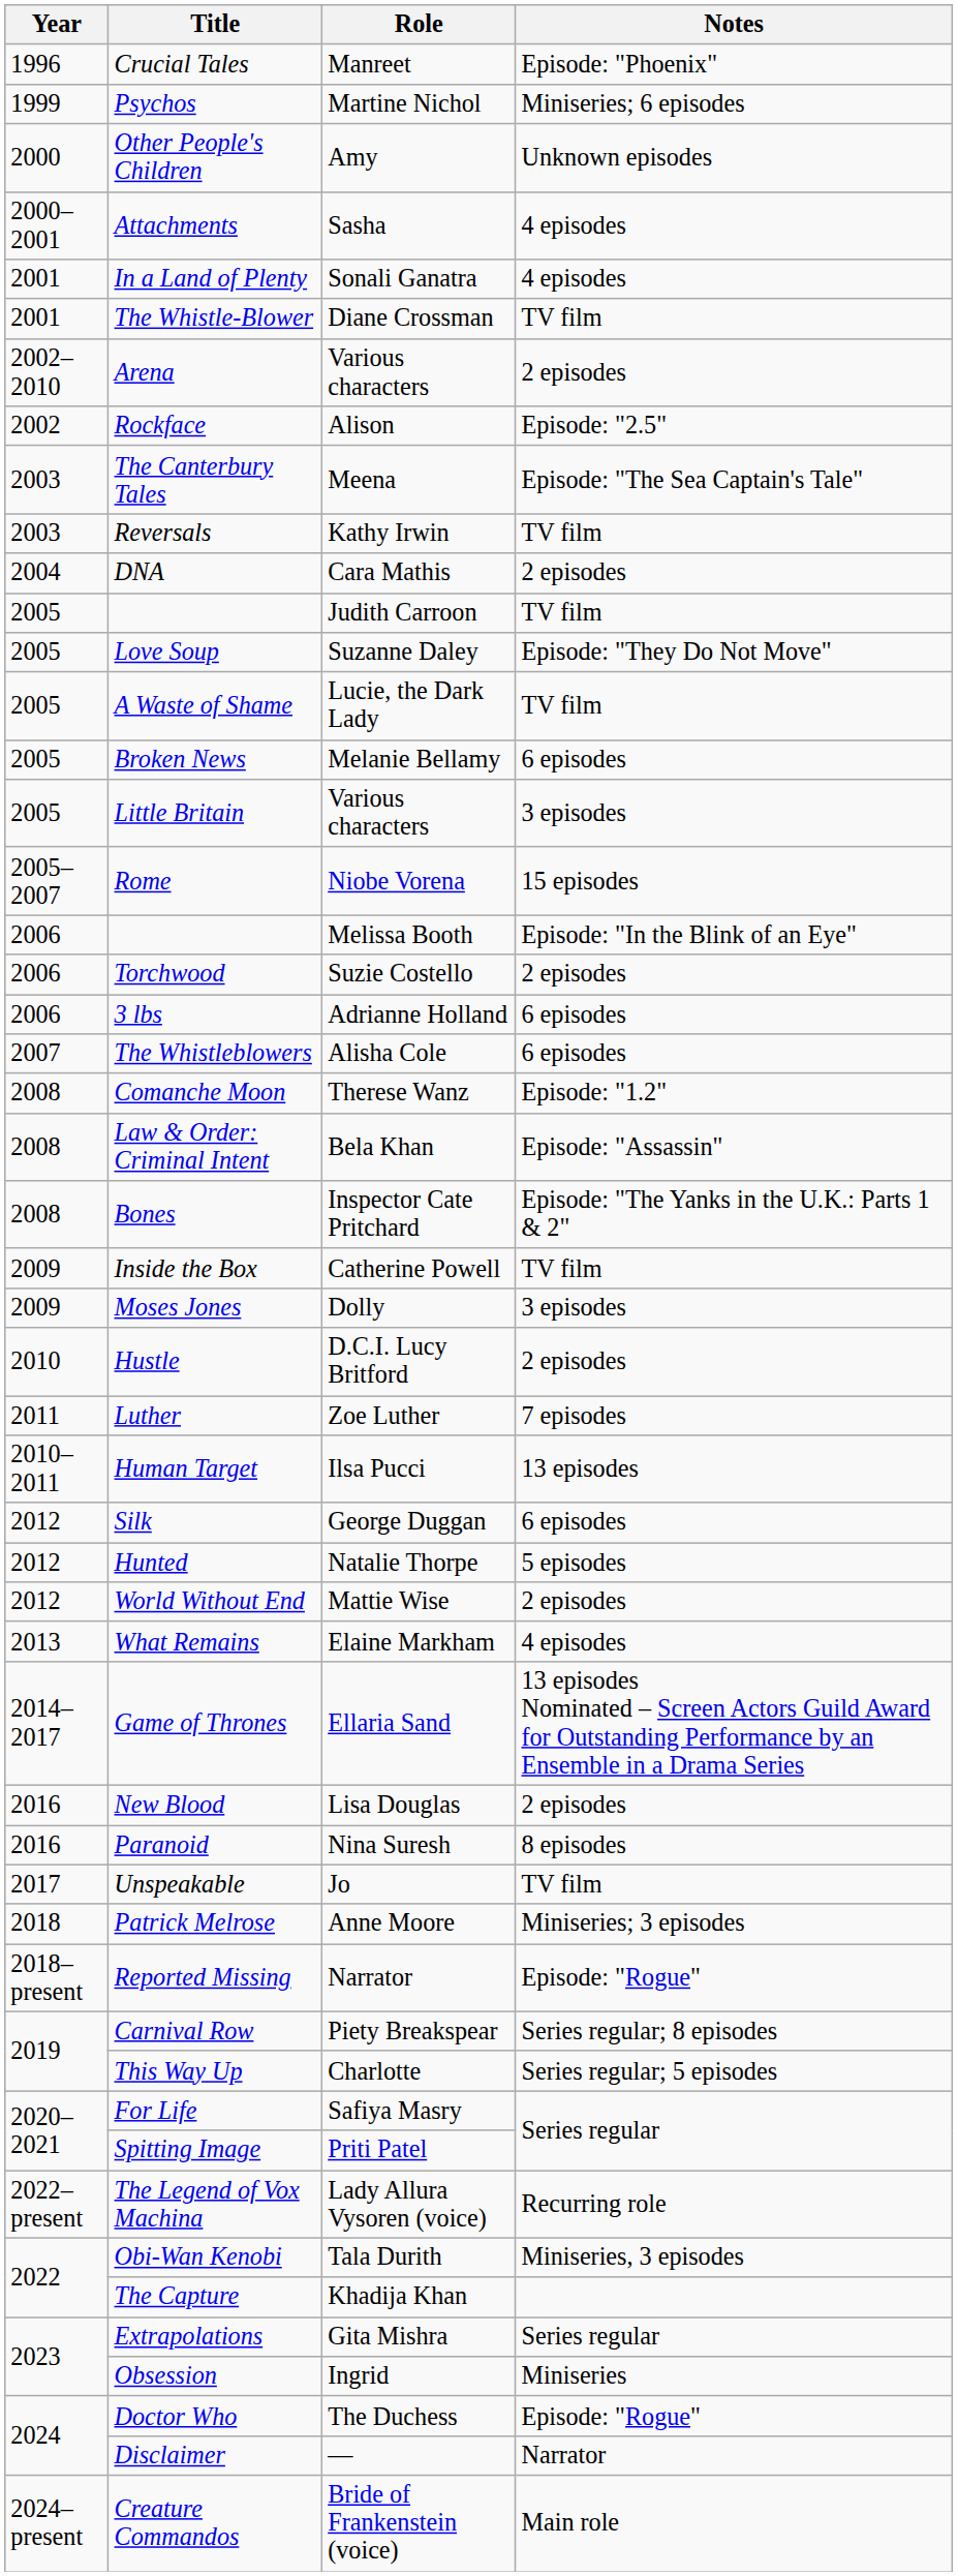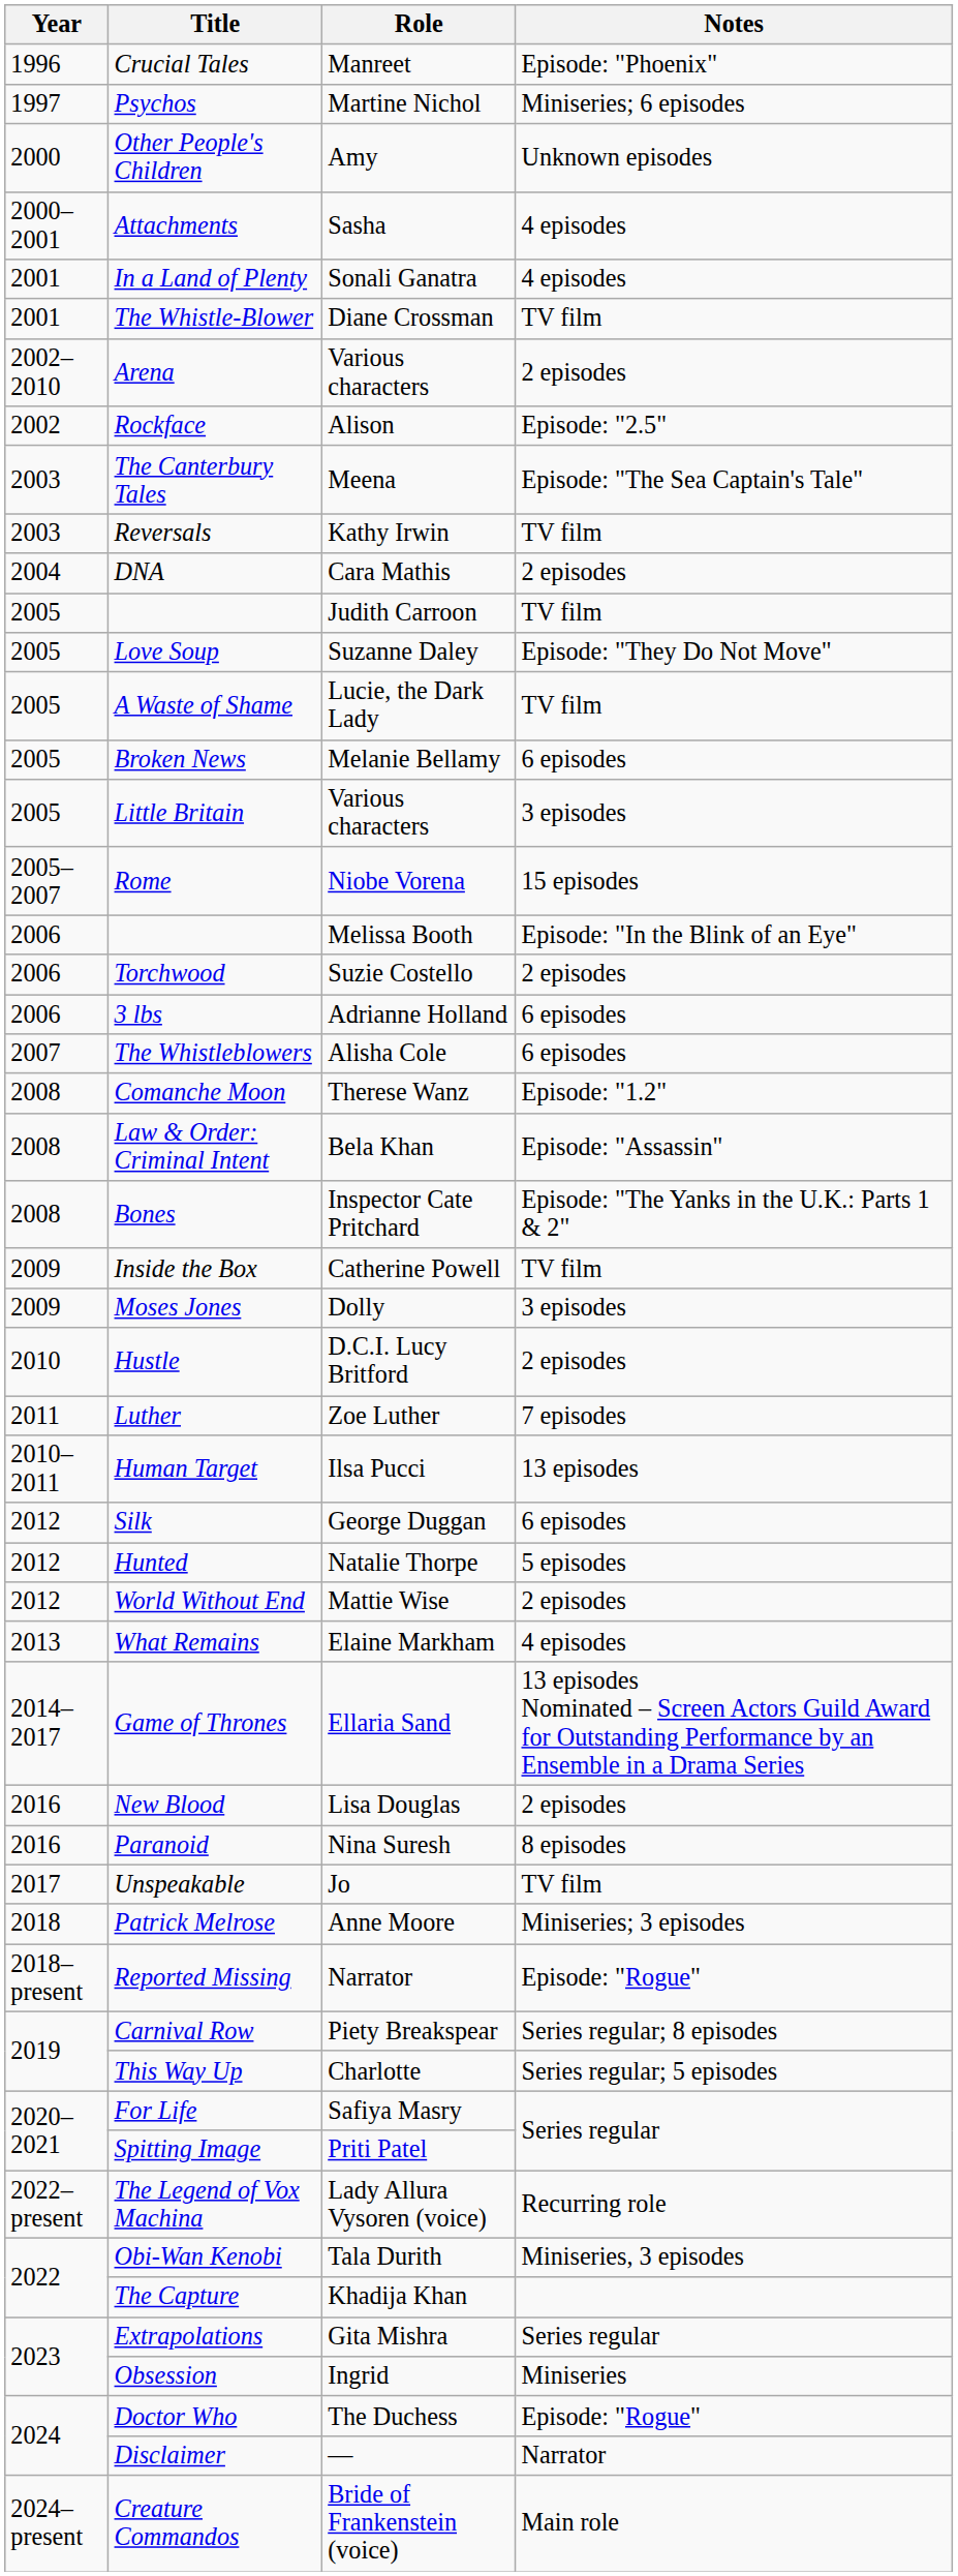Psychos | Year: 1999 -> 1997
